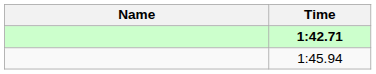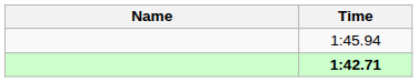rows swapped: 1:42.71 <-> 1:45.94
